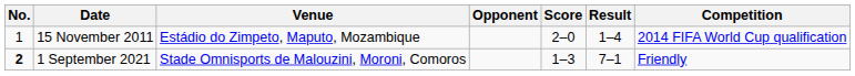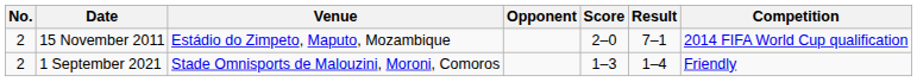15 November 2011 | No.: 1 -> 2
15 November 2011 | Result: 1–4 -> 7–1
1 September 2021 | No.: bold -> normal
1 September 2021 | Result: 7–1 -> 1–4
